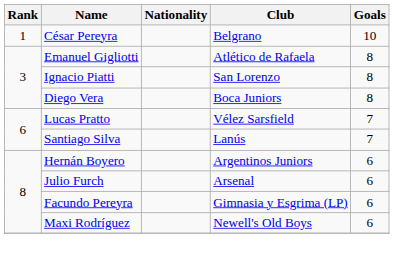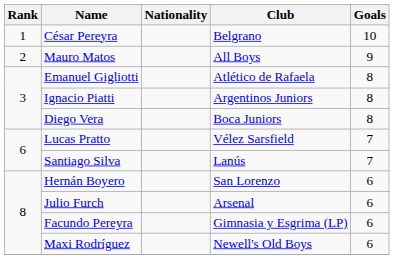+ row: 2 | Mauro Matos | All Boys | 9
Ignacio Piatti | Club: San Lorenzo -> Argentinos Juniors
Hernán Boyero | Club: Argentinos Juniors -> San Lorenzo
